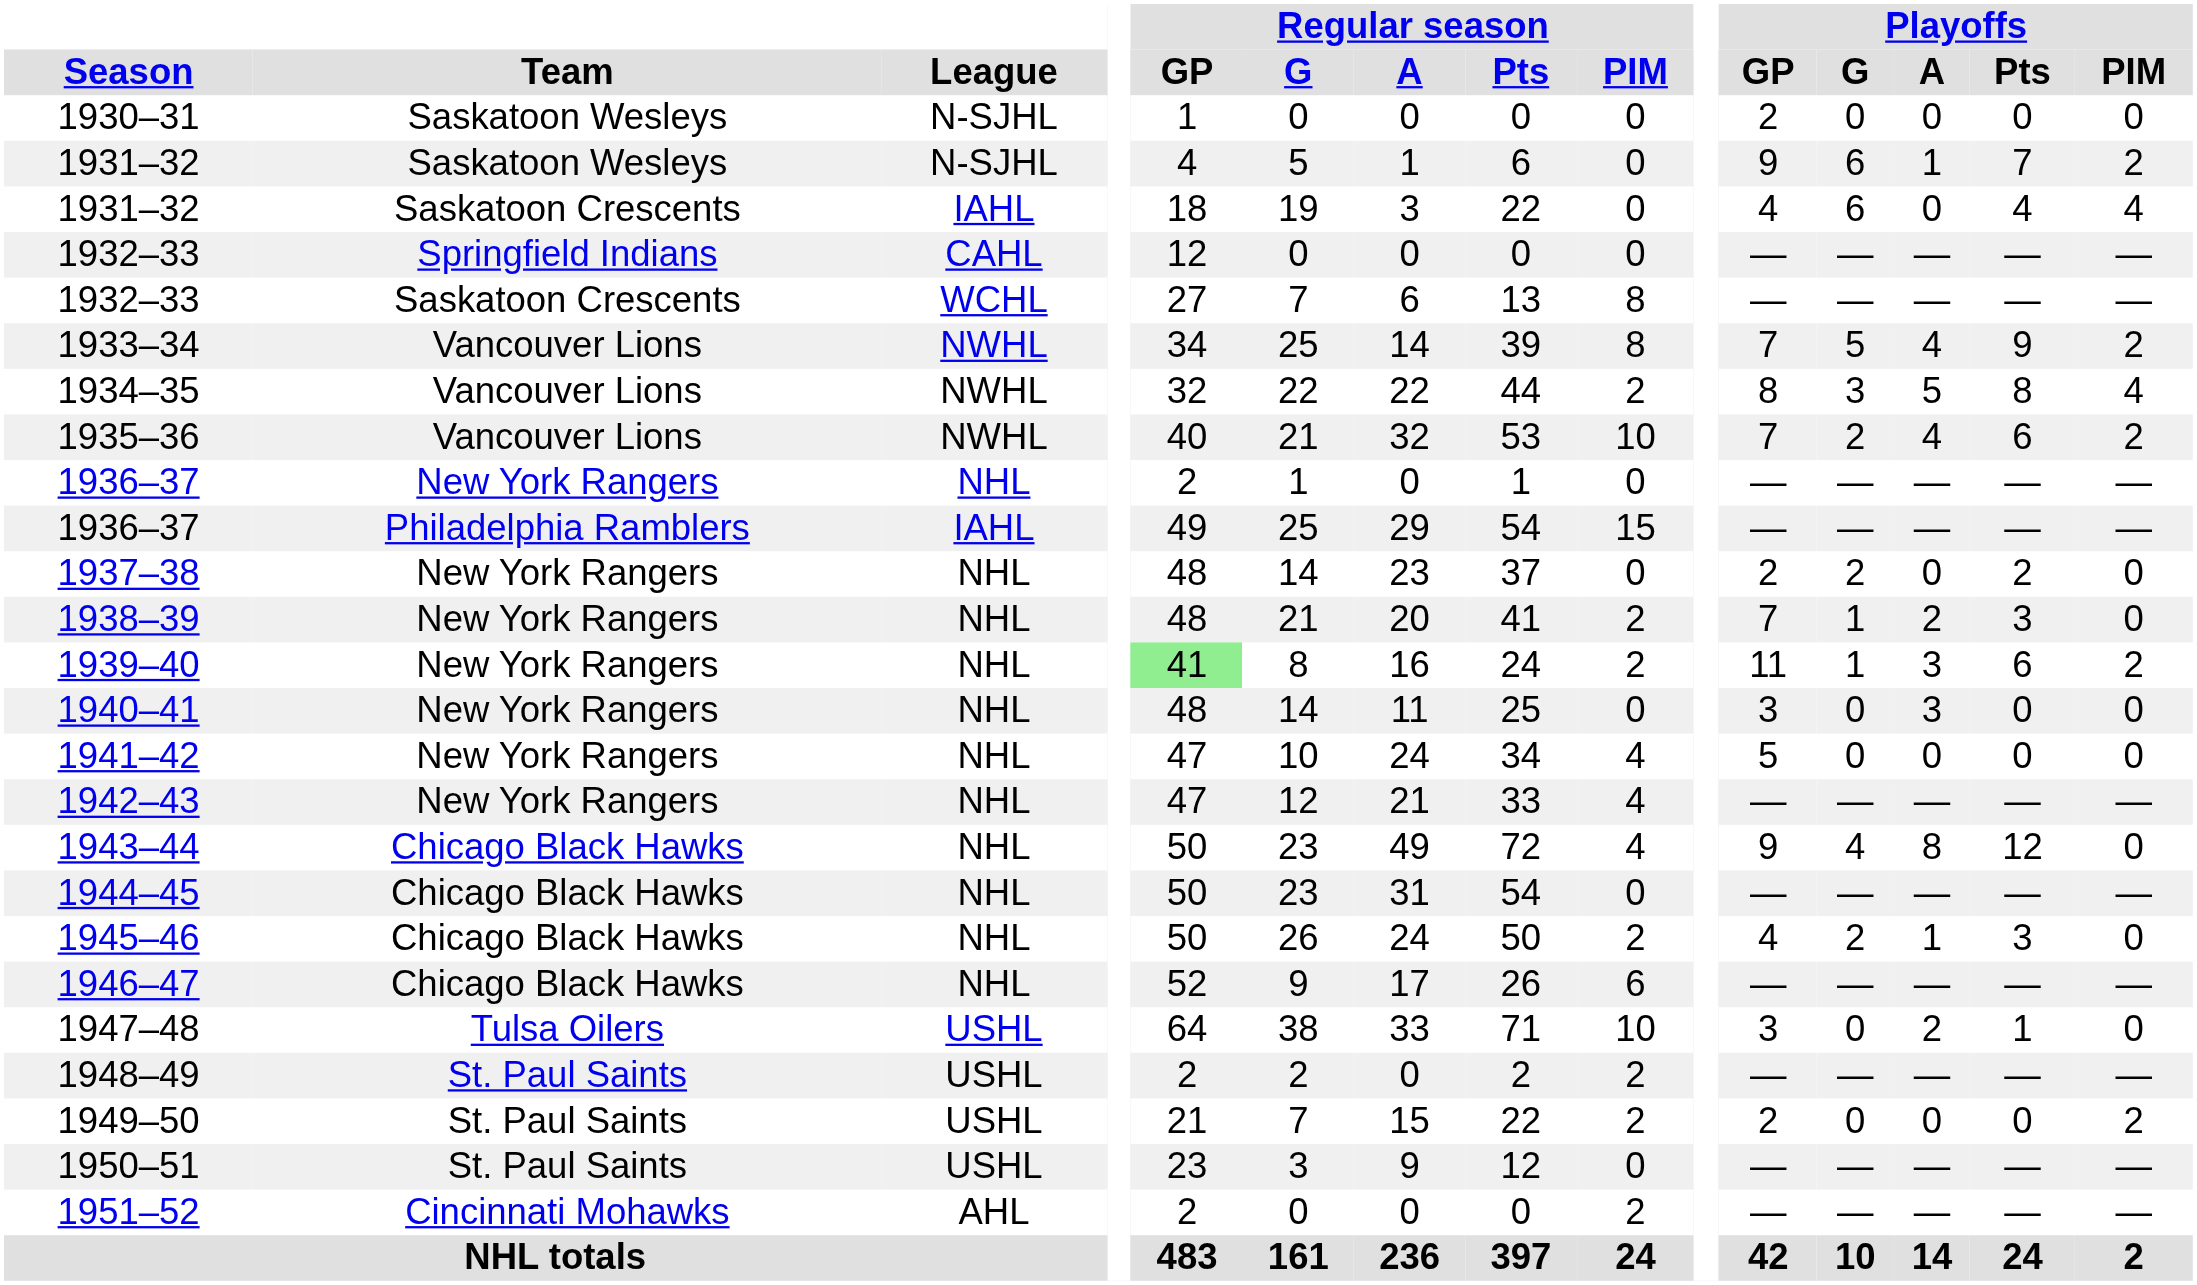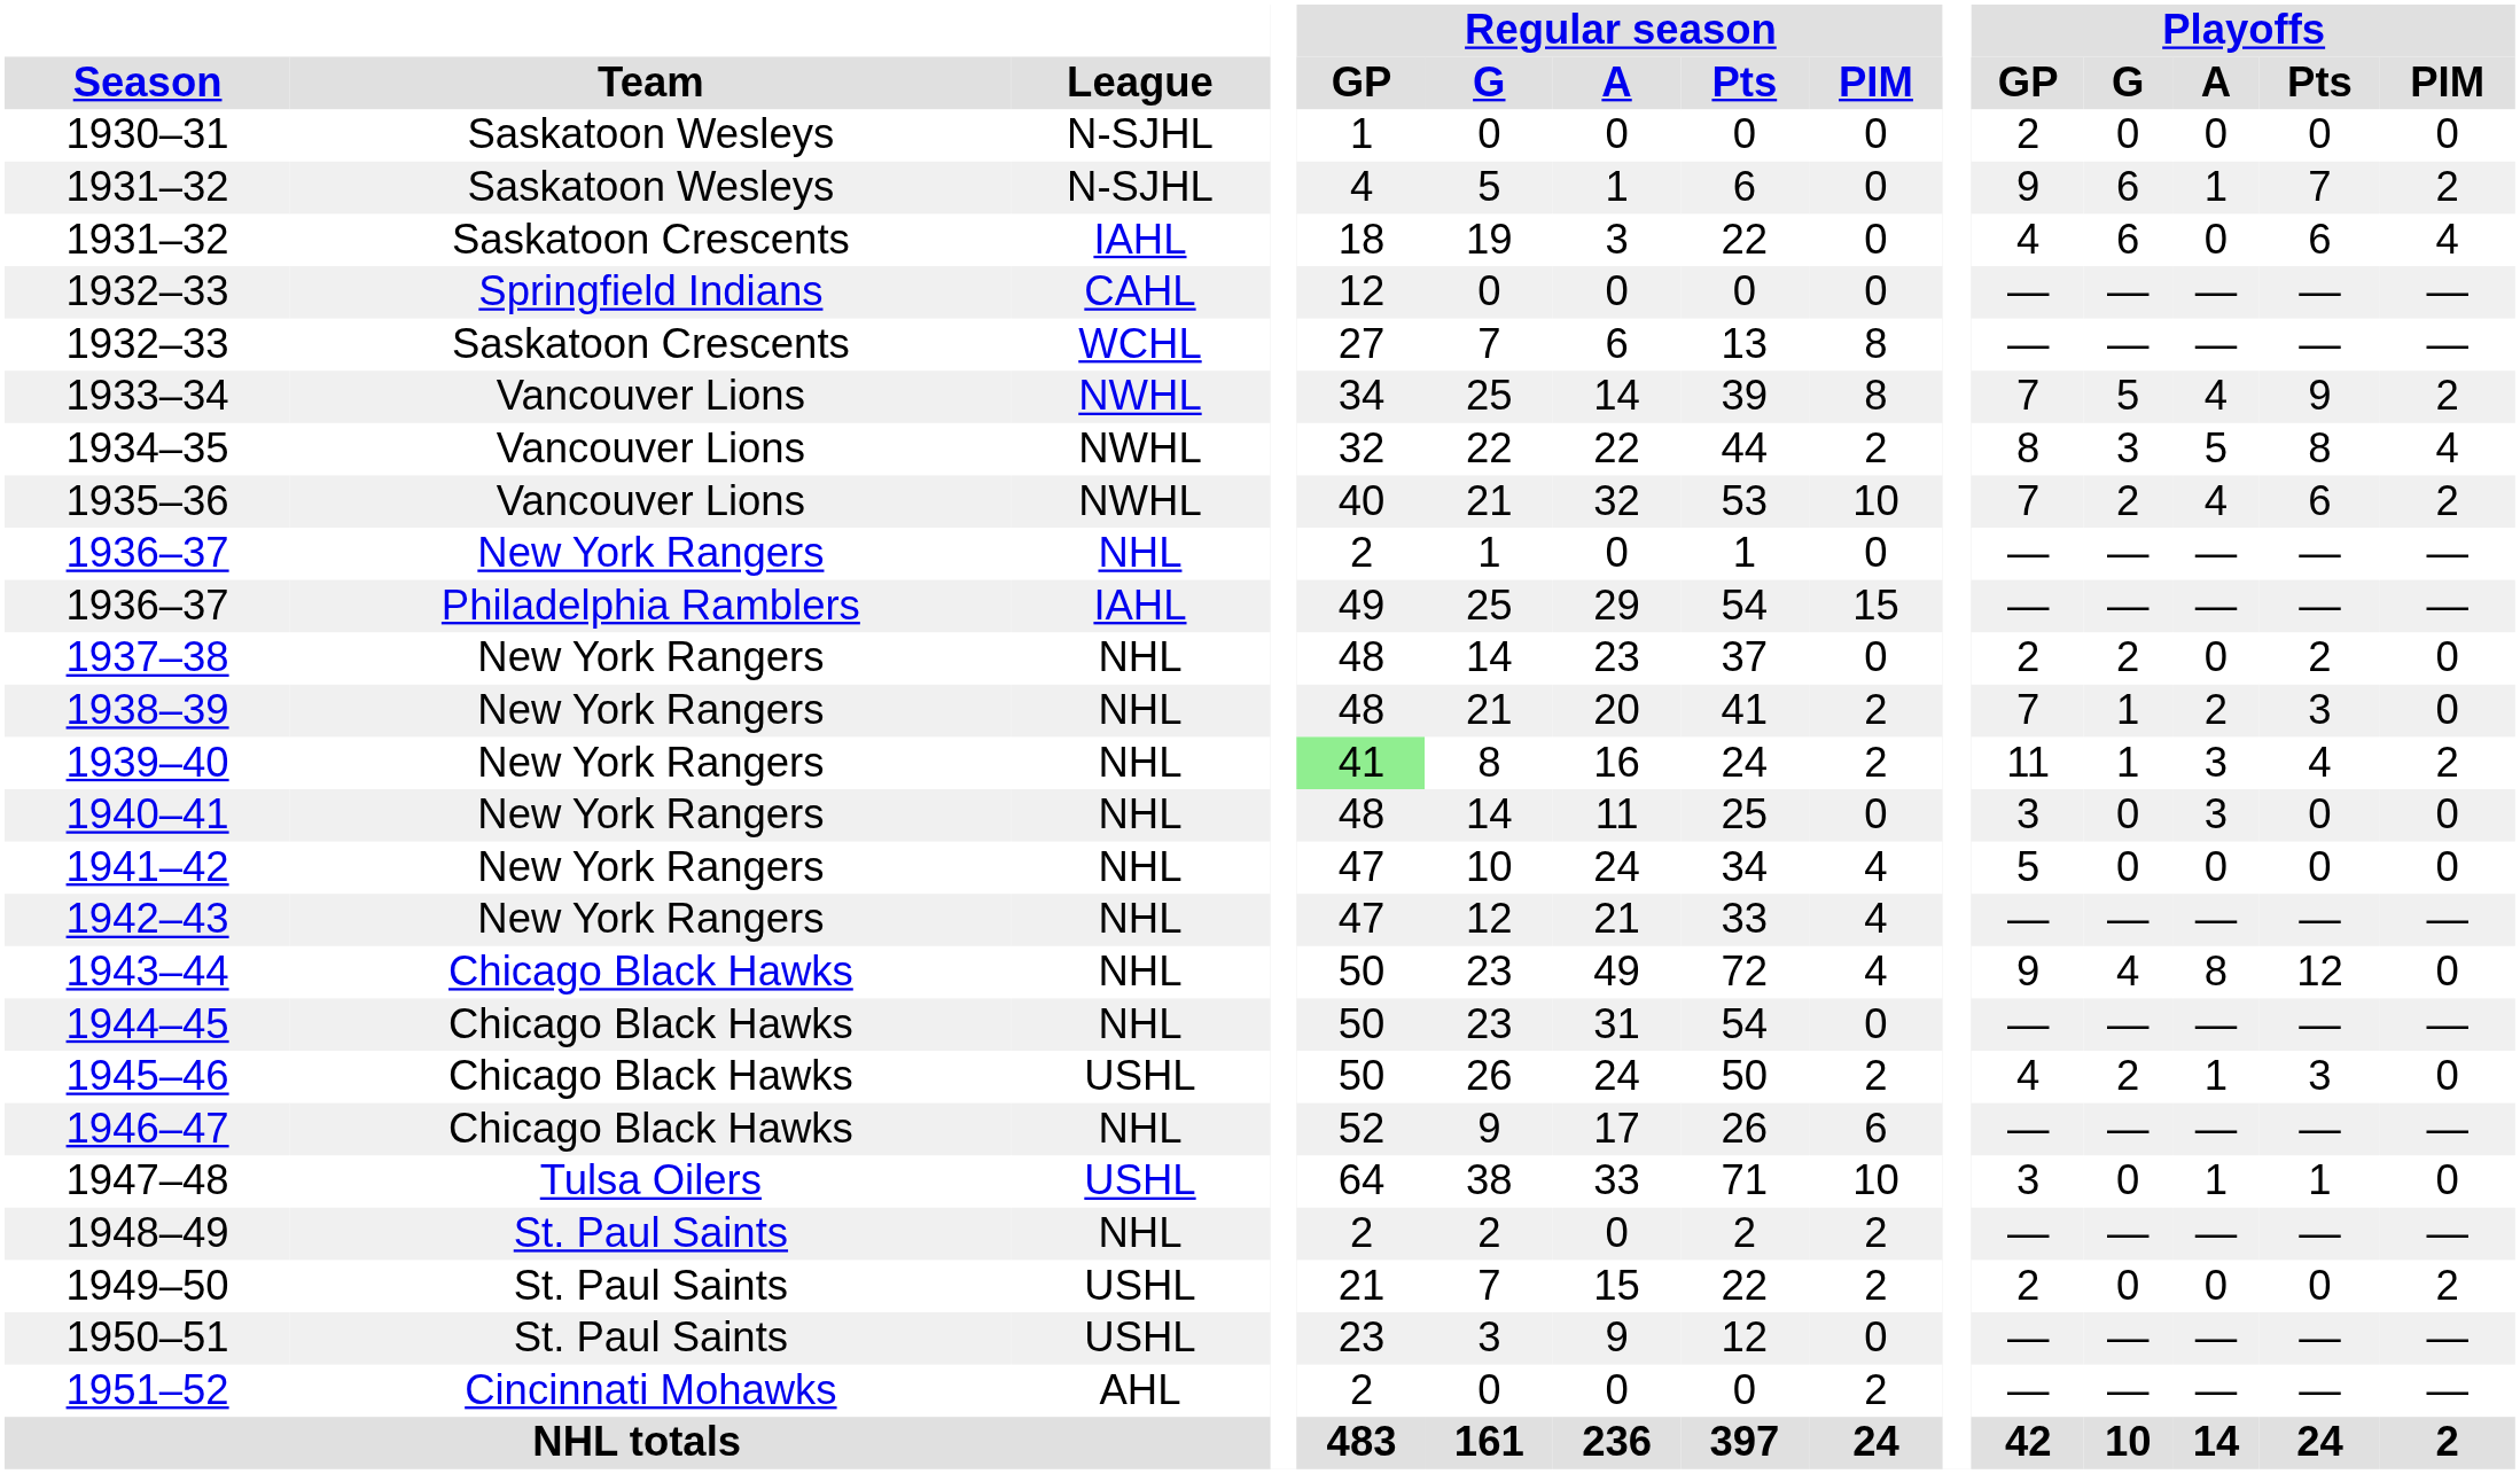1931–32 / Saskatoon Crescents | Playoffs / Pts: 4 -> 6
1939–40 | Playoffs / Pts: 6 -> 4
1945–46 | League: NHL -> USHL
1947–48 | Playoffs / A: 2 -> 1
1948–49 | League: USHL -> NHL
